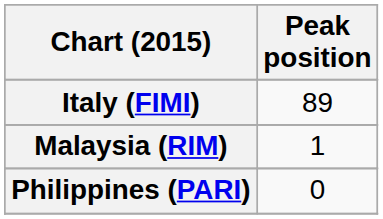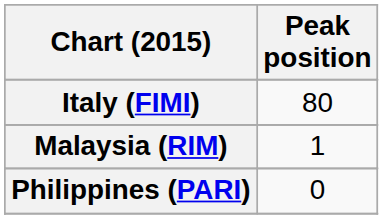Italy (FIMI) | Peak position: 89 -> 80
